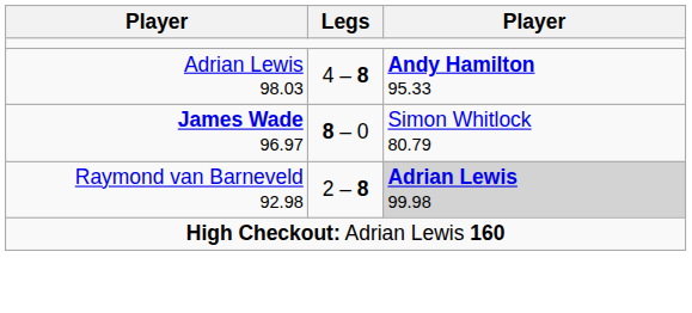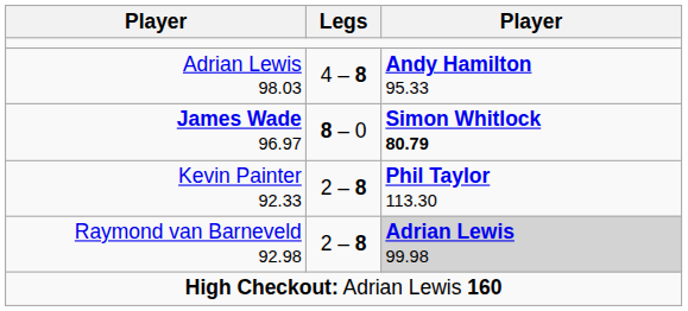James Wade 96.97 | column 3: normal -> bold
+ row: Kevin Painter 92.33 | 2 – 8 | Phil Taylor 113.30
